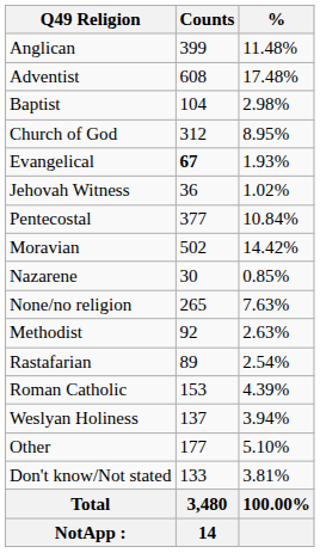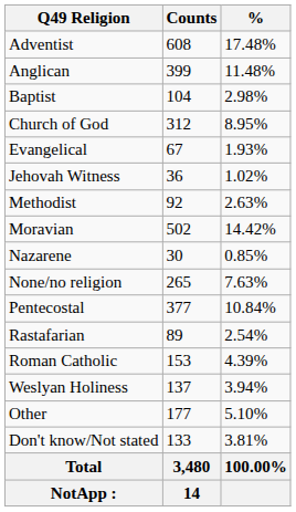rows swapped: Adventist <-> Anglican
Evangelical | Counts: bold -> normal
rows swapped: Methodist <-> Pentecostal
